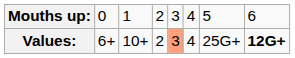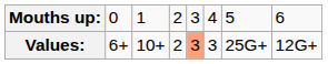Values: | column 6: 4 -> 3
Values: | column 8: bold -> normal
